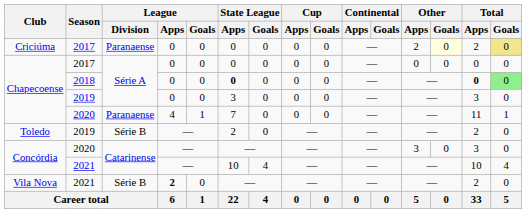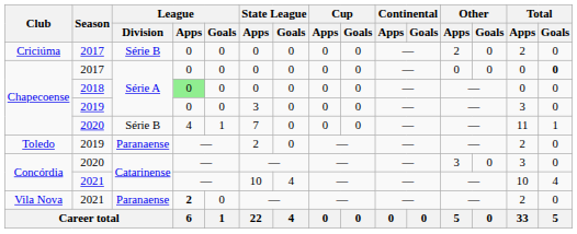Criciúma | League / Division: Paranaense -> Série B
Criciúma | Other / Goals: lightyellow background -> no background
Criciúma | Total / Goals: khaki background -> no background
Chapecoense / 2017 | Total / Goals: normal -> bold
Chapecoense / 2018 | League / Apps: no background -> lightgreen background
Chapecoense / 2018 | State League / Apps: bold -> normal
Chapecoense / 2018 | Total / Apps: bold -> normal
Chapecoense / 2018 | Total / Goals: lightgreen background -> no background
Chapecoense / 2020 | League / Division: Paranaense -> Série B
Toledo | League / Division: Série B -> Paranaense
Vila Nova | League / Division: Série B -> Paranaense
